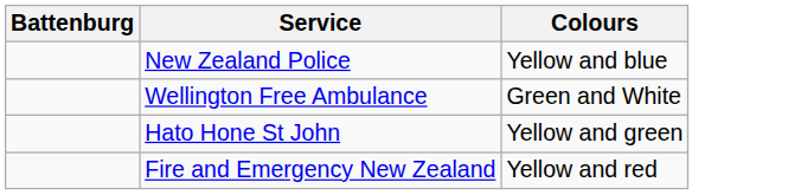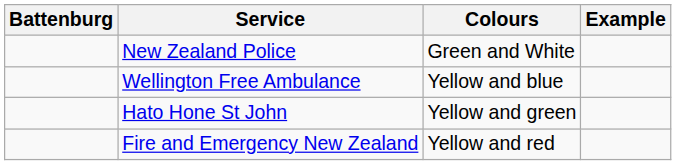+ column: Example
New Zealand Police | Colours: Yellow and blue -> Green and White
Wellington Free Ambulance | Colours: Green and White -> Yellow and blue
